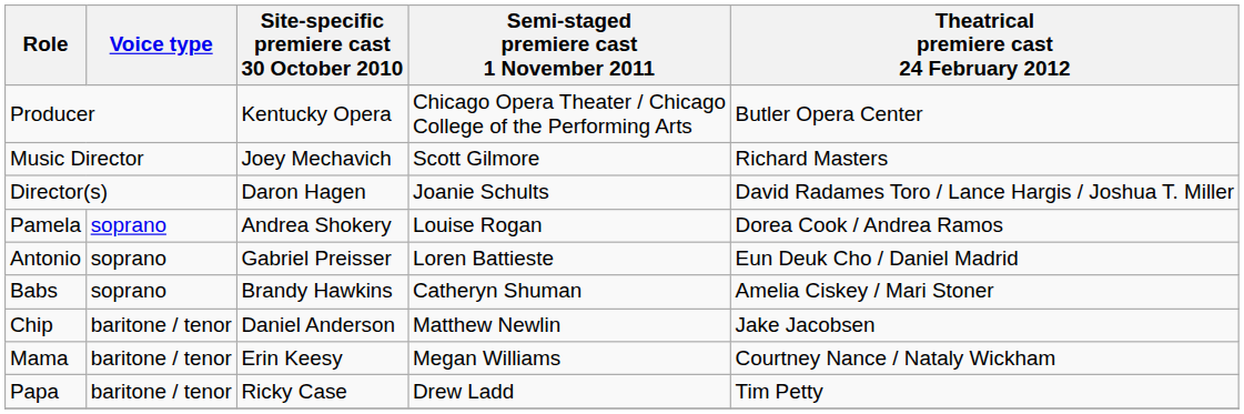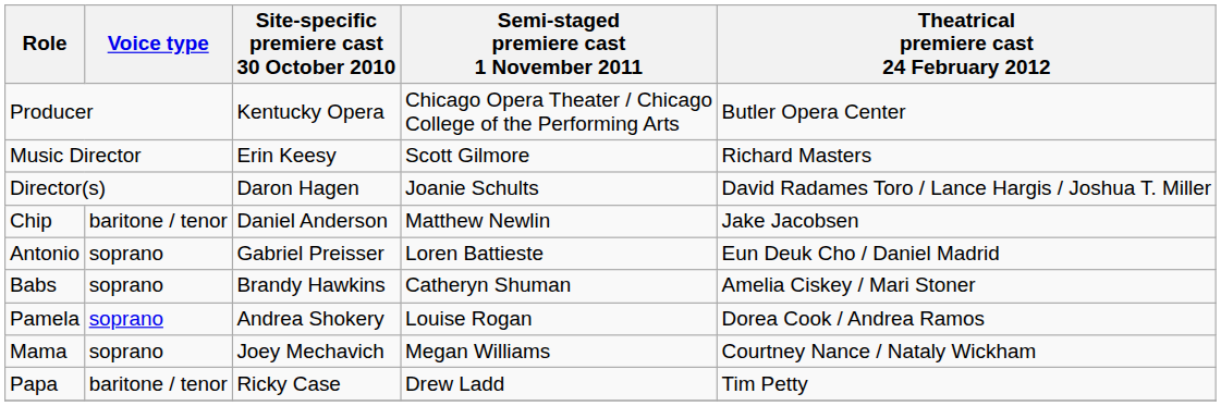Music Director | Site-specific premiere cast 30 October 2010: Joey Mechavich -> Erin Keesy
rows swapped: Pamela <-> Chip
Mama | Voice type: baritone / tenor -> soprano
Mama | Site-specific premiere cast 30 October 2010: Erin Keesy -> Joey Mechavich
